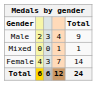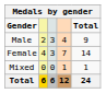rows swapped: Female <-> Mixed
